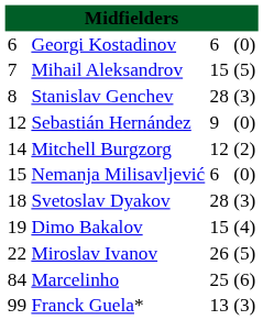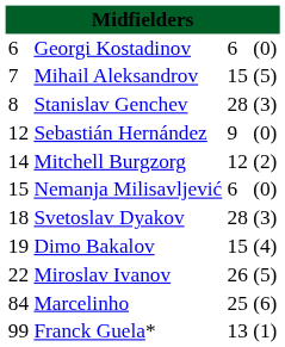Franck Guela* | column 4: (3) -> (1)
